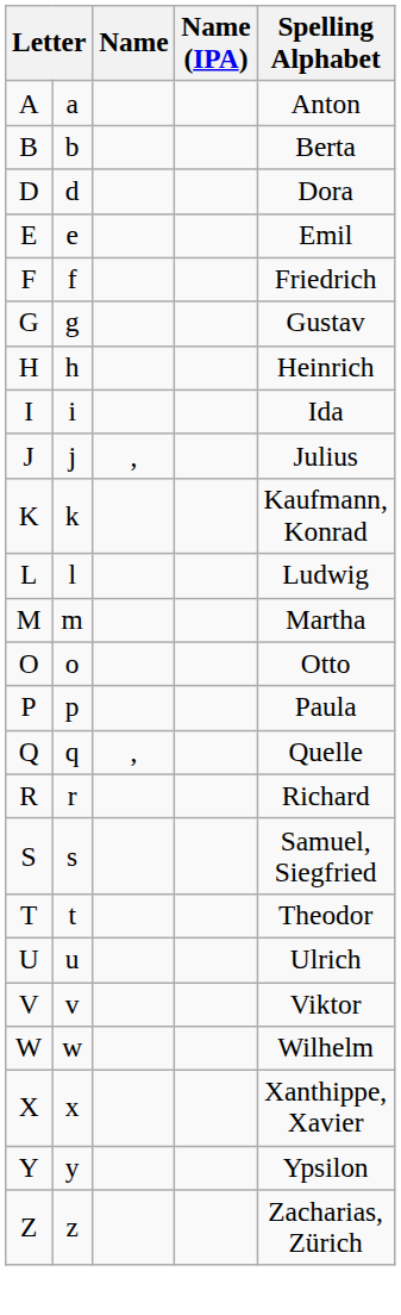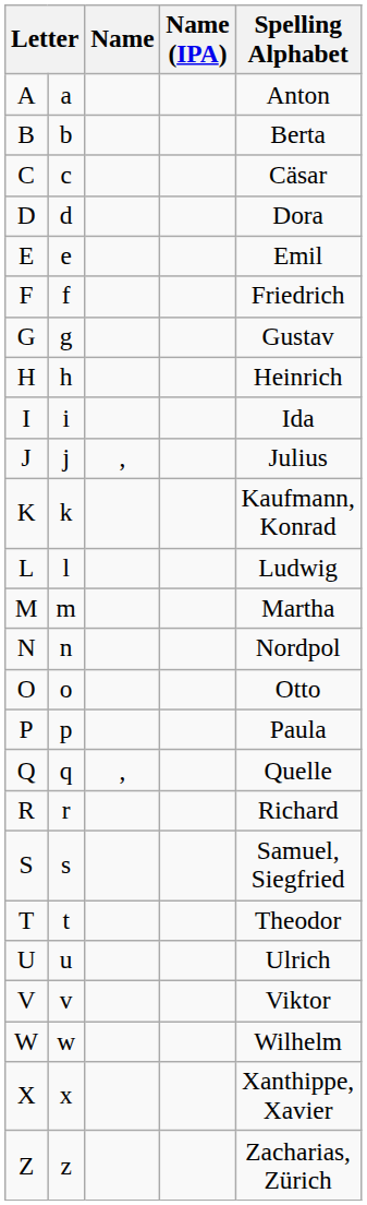+ row: C | c | Cäsar
+ row: N | n | Nordpol
- row: Y | y | Ypsilon
